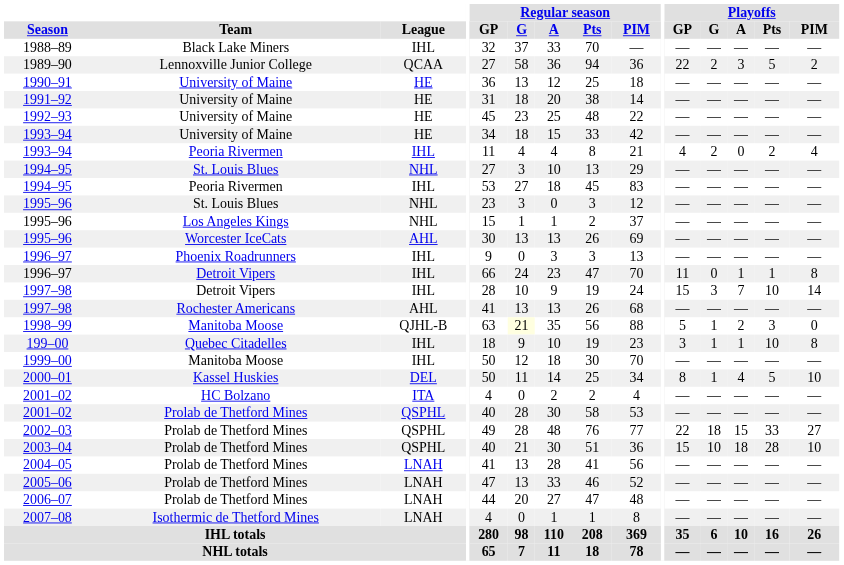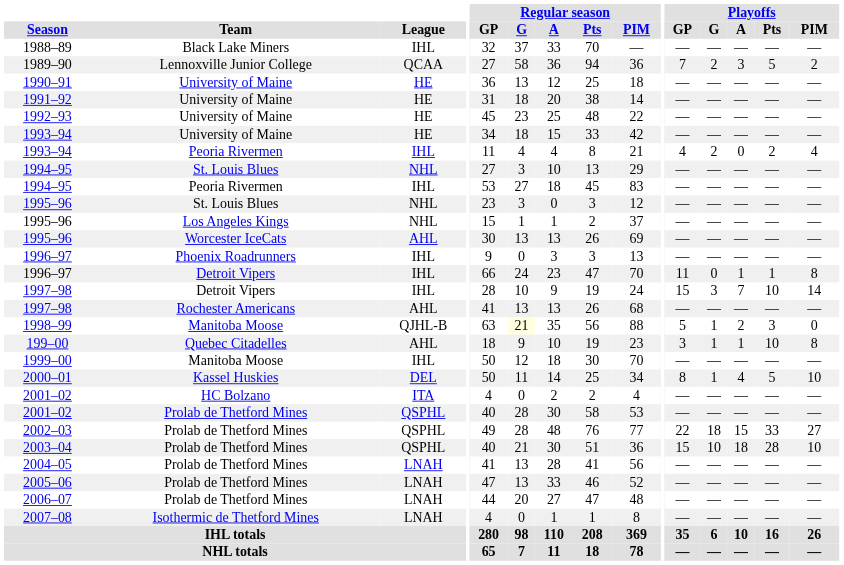1989–90 | Playoffs / GP: 22 -> 7
199–00 | League: IHL -> AHL
